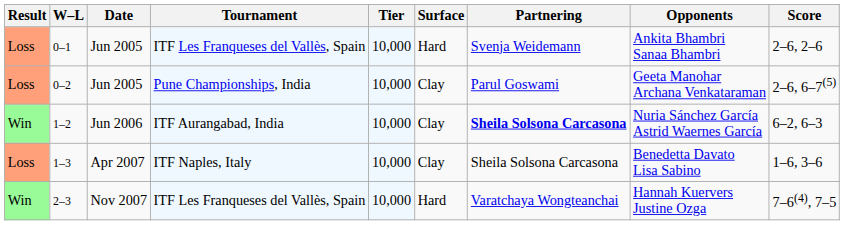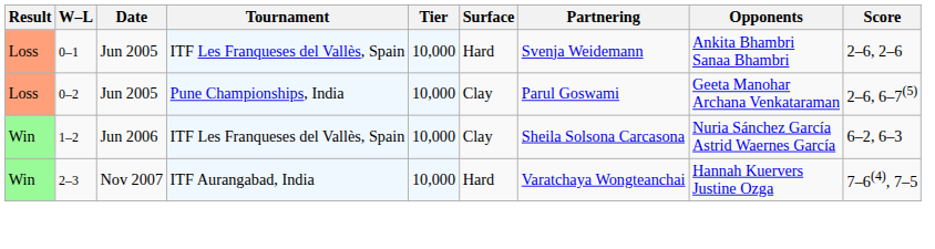1–2 | Tournament: ITF Aurangabad, India -> ITF Les Franqueses del Vallès, Spain
1–2 | Partnering: bold -> normal
- row: Loss | 1–3 | Apr 2007 | ITF Naples, Italy | 10,000 | Clay | Sheila Solsona Carcasona | Benedetta Davato Lisa Sabino | 1–6, 3–6
2–3 | Tournament: ITF Les Franqueses del Vallès, Spain -> ITF Aurangabad, India
